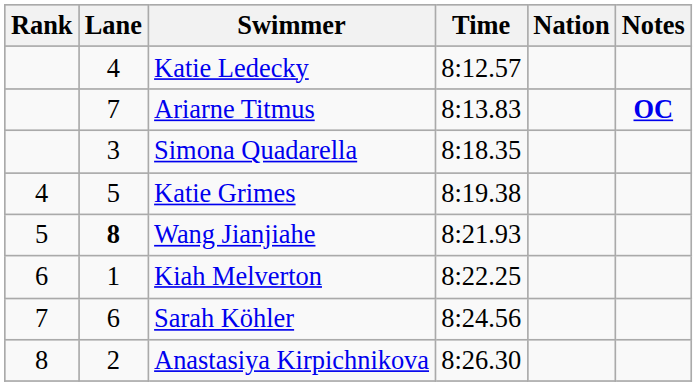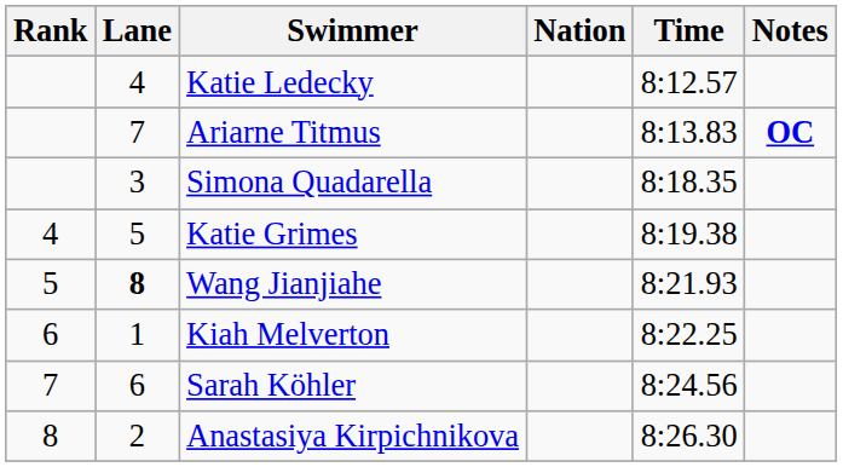columns swapped: Nation <-> Time
